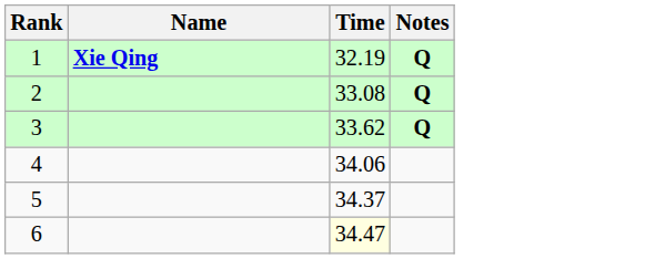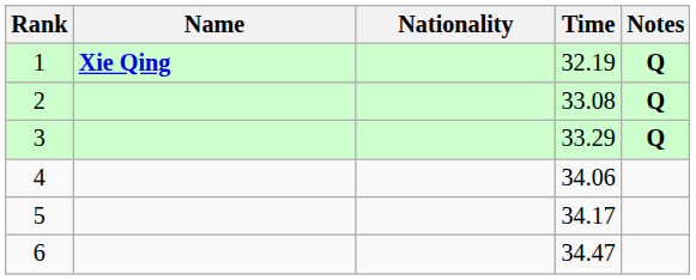+ column: Nationality
3 | Time: 33.62 -> 33.29
5 | Time: 34.37 -> 34.17
6 | Time: lightyellow background -> no background
